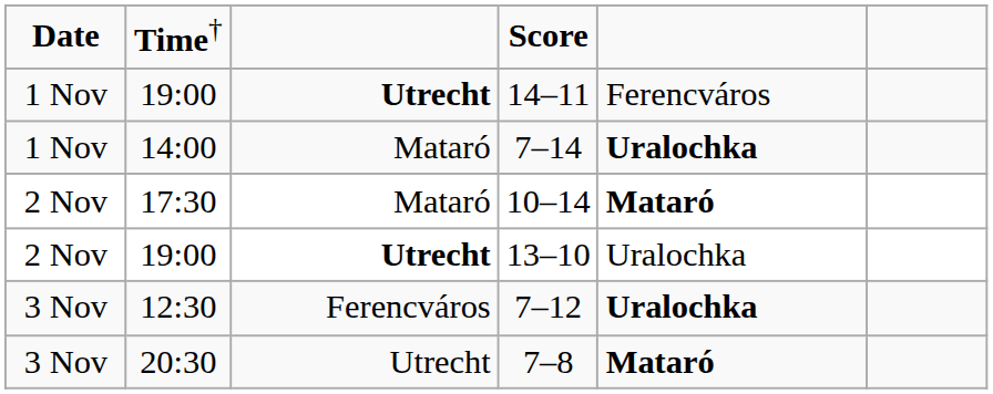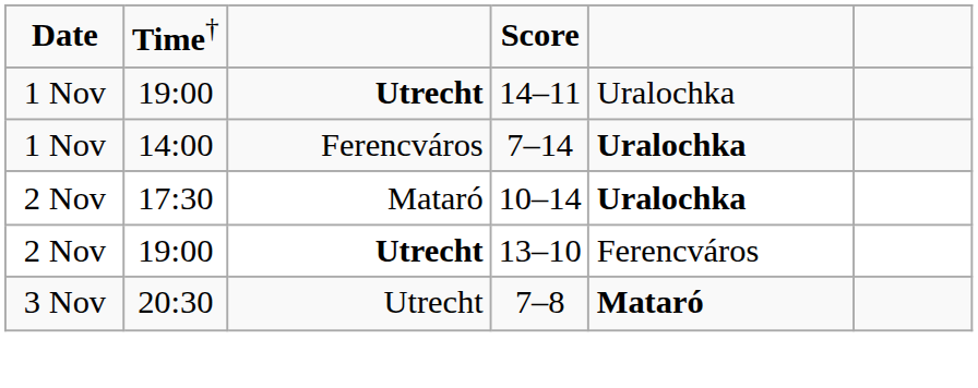14–11 | column 5: Ferencváros -> Uralochka
7–14 | column 3: Mataró -> Ferencváros
10–14 | column 5: Mataró -> Uralochka
13–10 | column 5: Uralochka -> Ferencváros
- row: 3 Nov | 12:30 | Ferencváros | 7–12 | Uralochka
